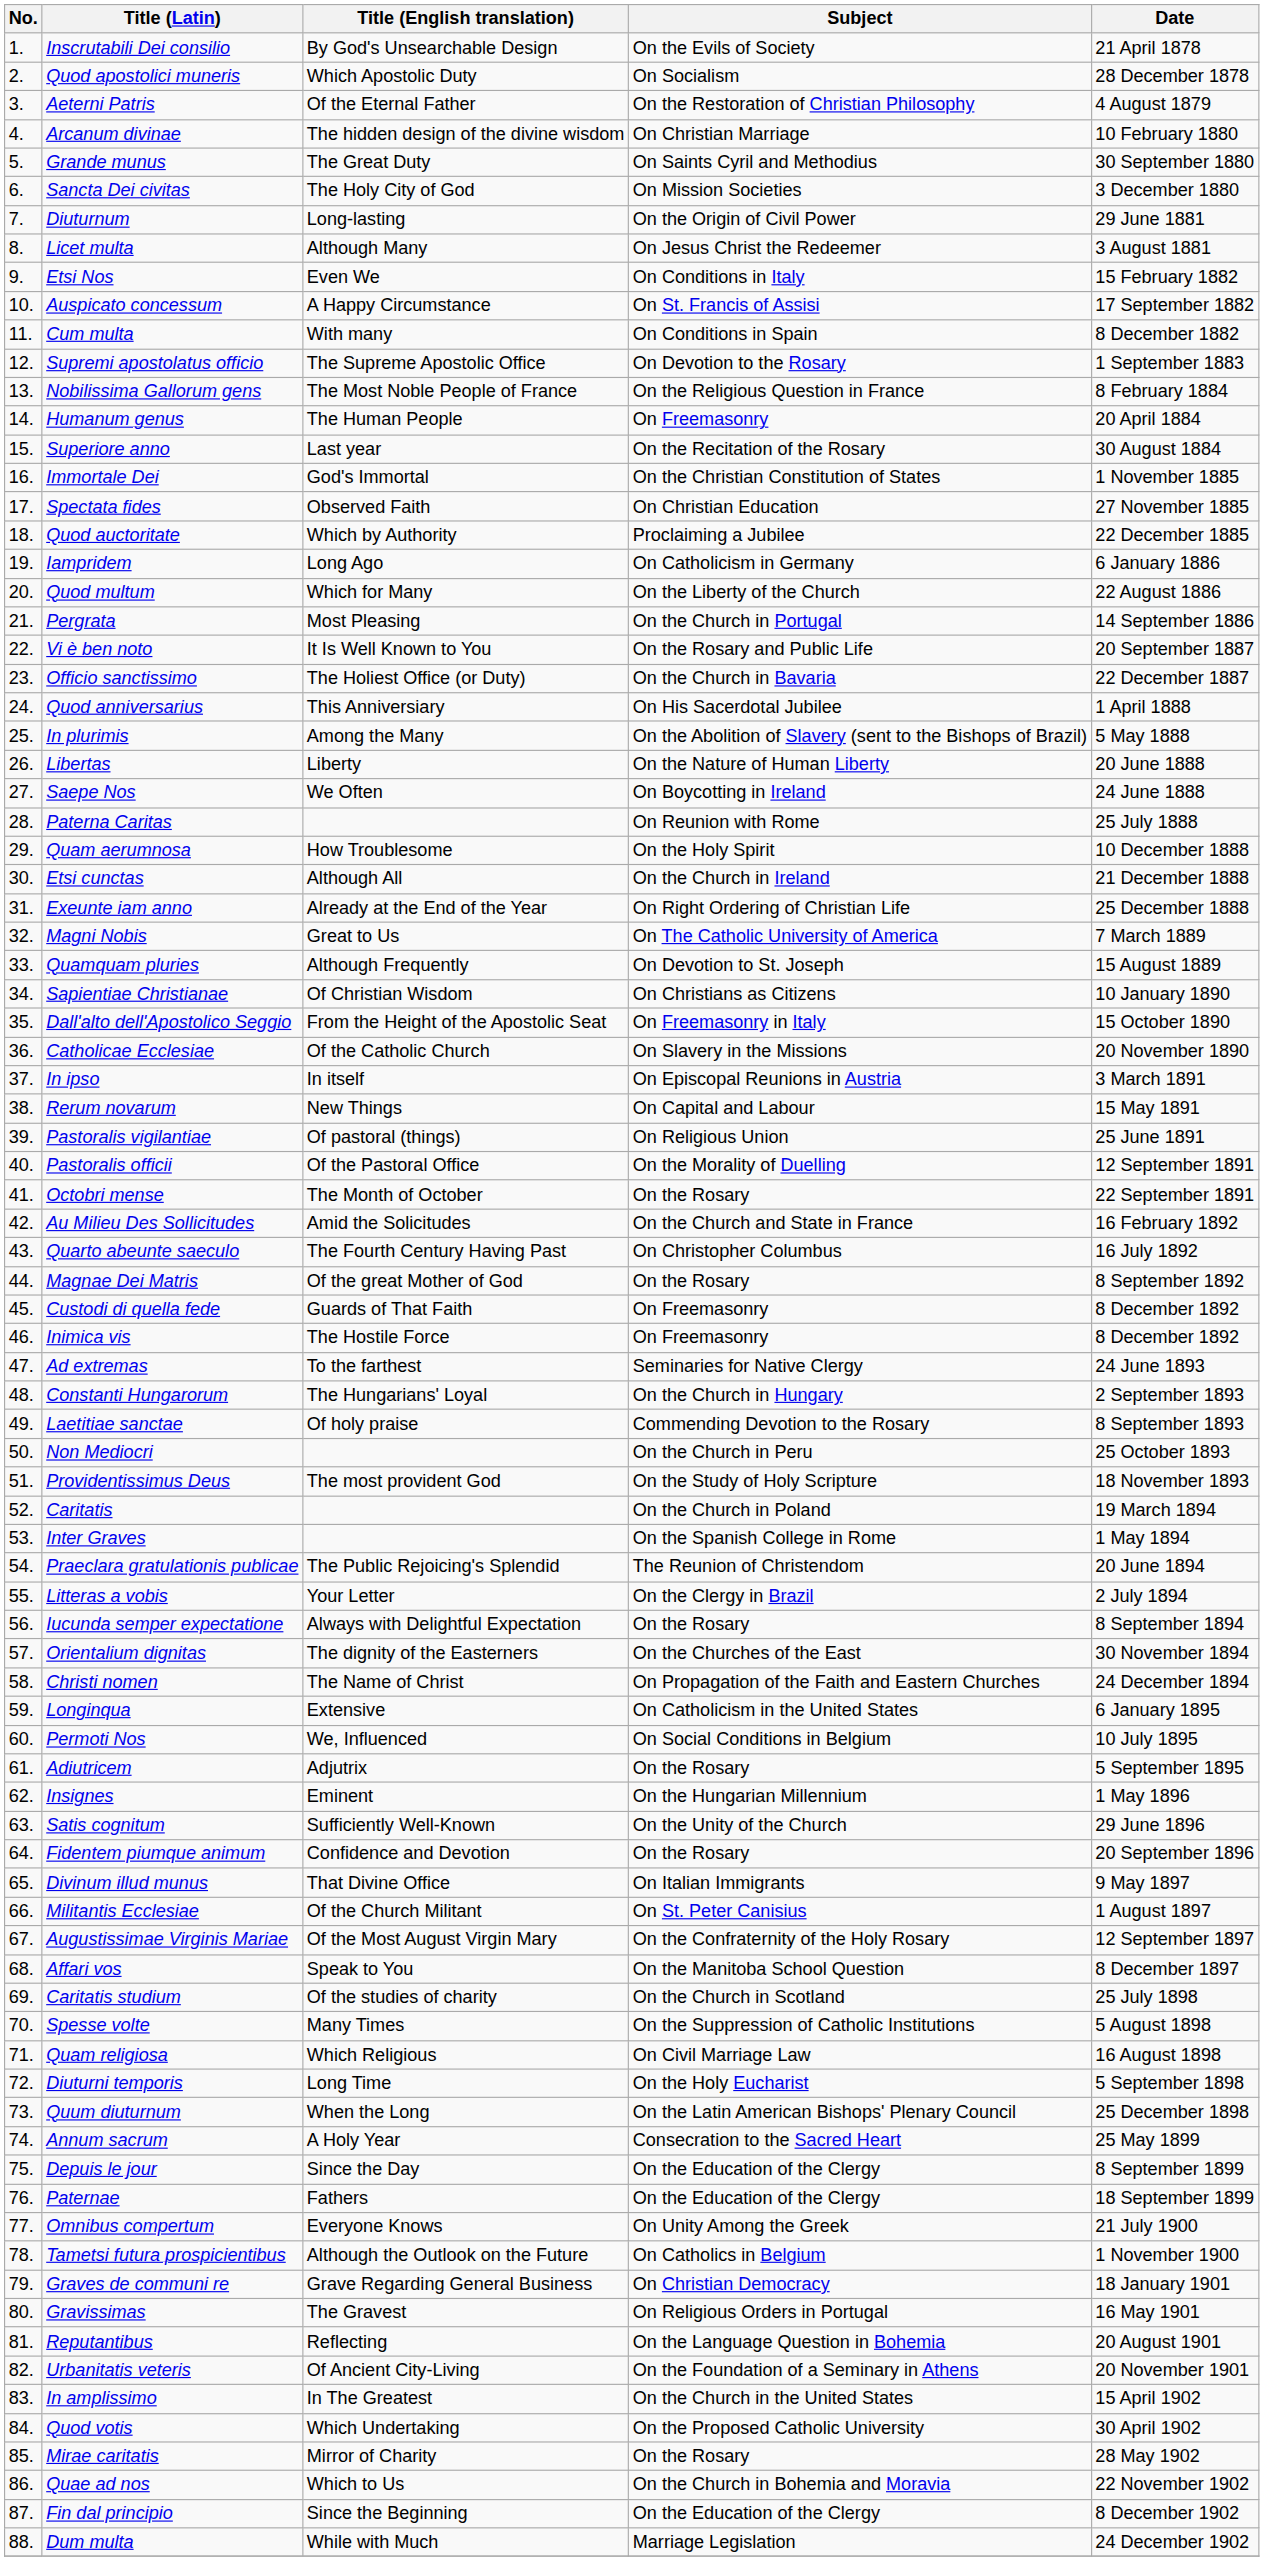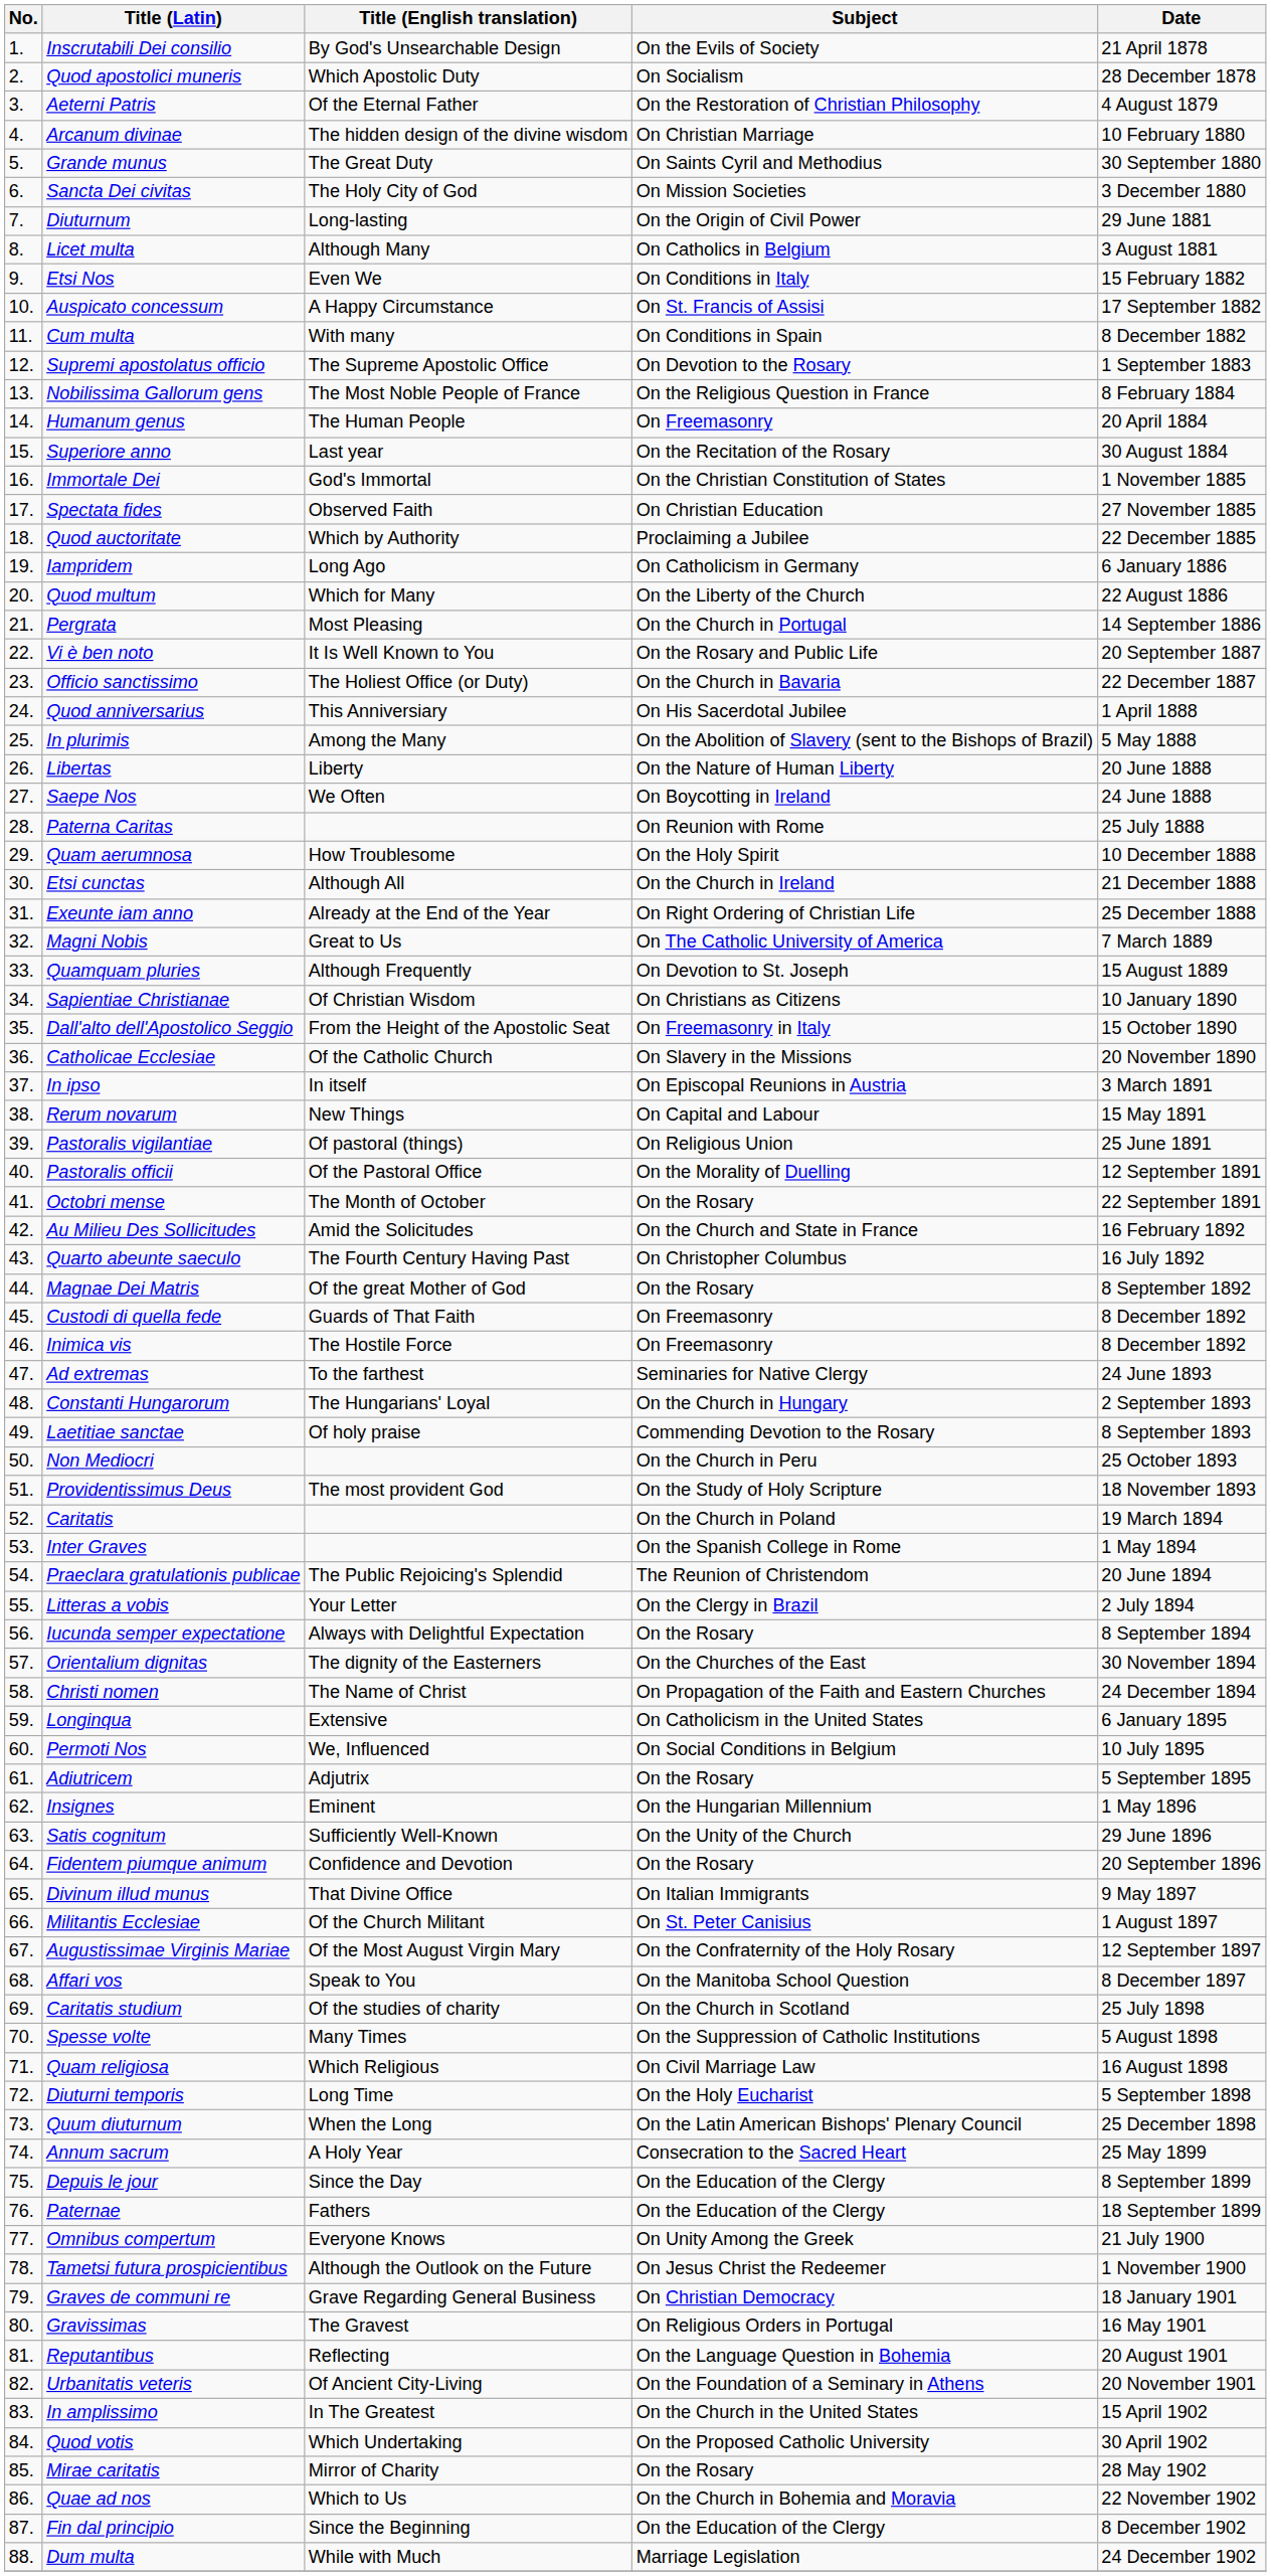Licet multa | Subject: On Jesus Christ the Redeemer -> On Catholics in Belgium
Tametsi futura prospicientibus | Subject: On Catholics in Belgium -> On Jesus Christ the Redeemer
